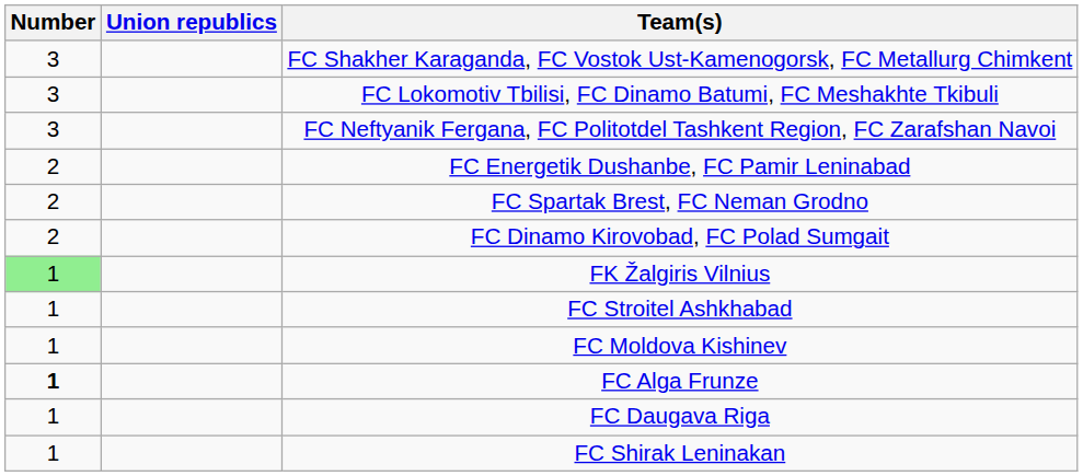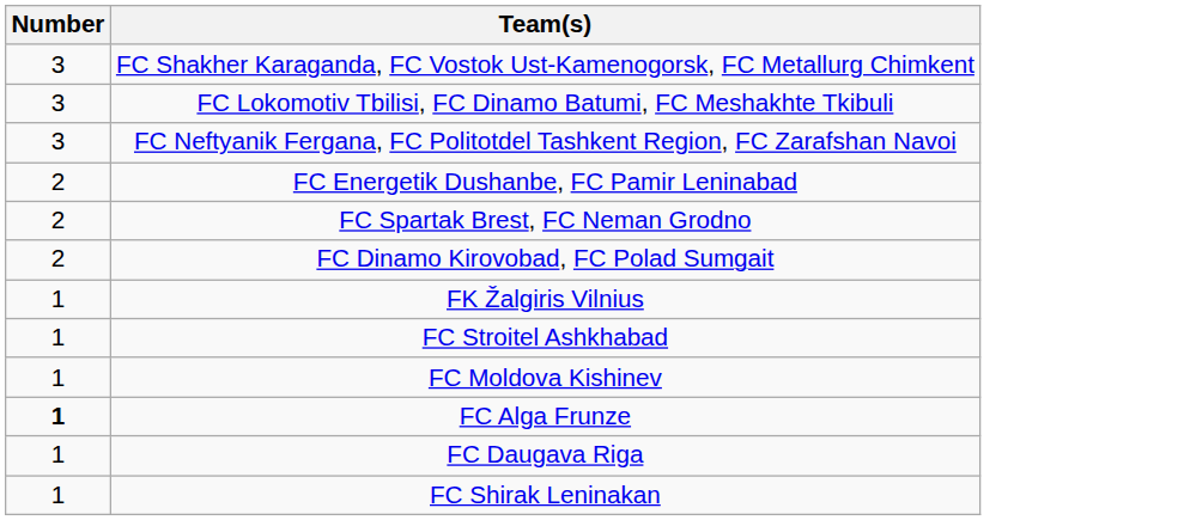- column: Union republics
FK Žalgiris Vilnius | Number: lightgreen background -> no background
